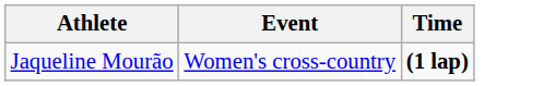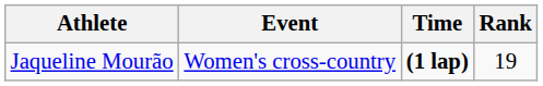+ column: Rank | 19
